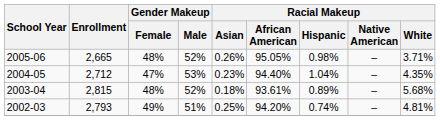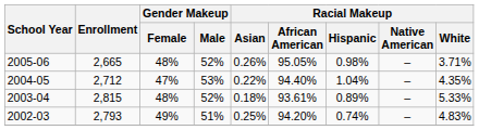2004-05 | Racial Makeup / Asian: 0.23% -> 0.22%
2003-04 | Racial Makeup / White: 5.68% -> 5.33%
2002-03 | Racial Makeup / White: 4.81% -> 4.83%
